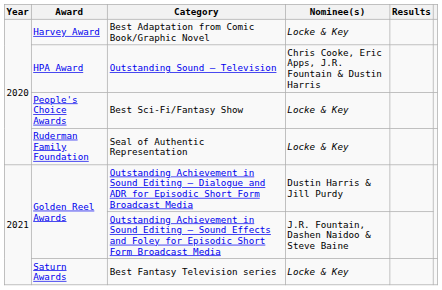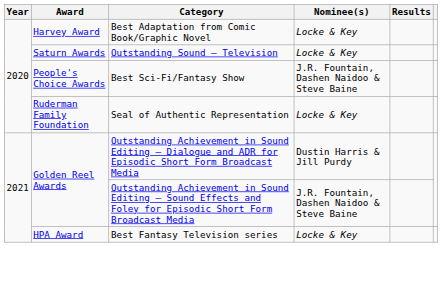Outstanding Sound – Television | Award: HPA Award -> Saturn Awards
Outstanding Sound – Television | Nominee(s): Chris Cooke, Eric Apps, J.R. Fountain & Dustin Harris -> Locke & Key
Best Sci-Fi/Fantasy Show | Nominee(s): Locke & Key -> J.R. Fountain, Dashen Naidoo & Steve Baine
Best Fantasy Television series | Award: Saturn Awards -> HPA Award
